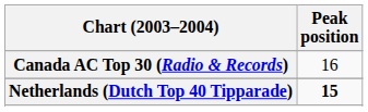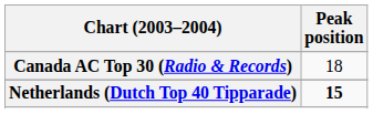Canada AC Top 30 (Radio & Records) | Peak position: 16 -> 18
